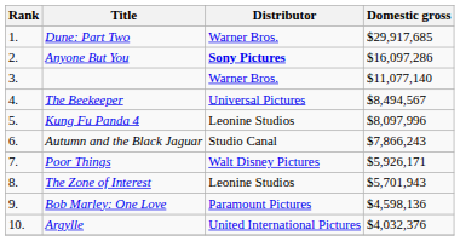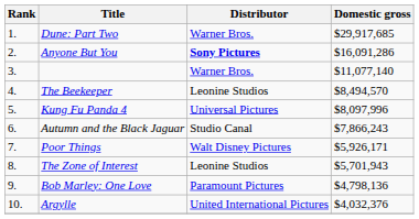Anyone But You | Domestic gross: $16,097,286 -> $16,091,286
The Beekeeper | Distributor: Universal Pictures -> Leonine Studios
The Beekeeper | Domestic gross: $8,494,567 -> $8,494,570
Kung Fu Panda 4 | Distributor: Leonine Studios -> Universal Pictures
Bob Marley: One Love | Domestic gross: $4,598,136 -> $4,798,136
